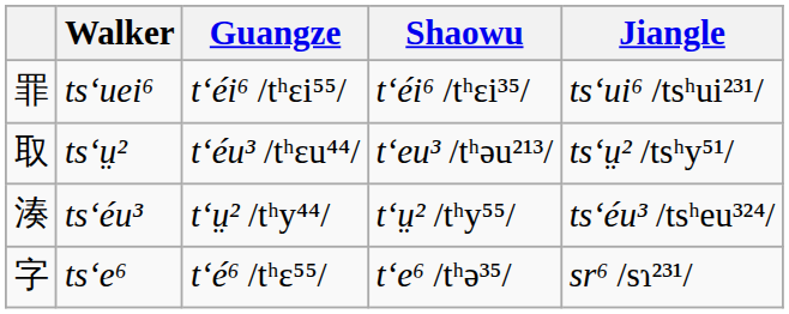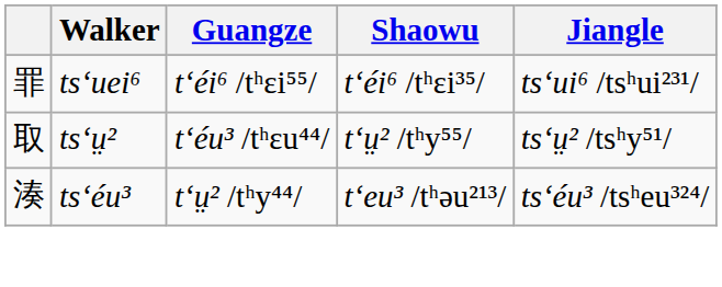tsʻṳ² | Shaowu: tʻeu³ /tʰəu²¹³/ -> tʻṳ² /tʰy⁵⁵/
tsʻéu³ | Shaowu: tʻṳ² /tʰy⁵⁵/ -> tʻeu³ /tʰəu²¹³/
- row: 字 | tsʻe⁶ | tʻé⁶ /tʰɛ⁵⁵/ | tʻe⁶ /tʰə³⁵/ | sr⁶ /sɿ²³¹/
